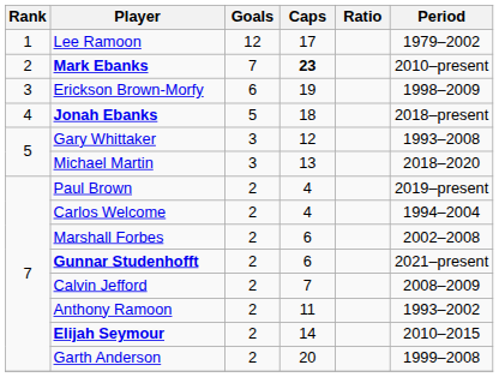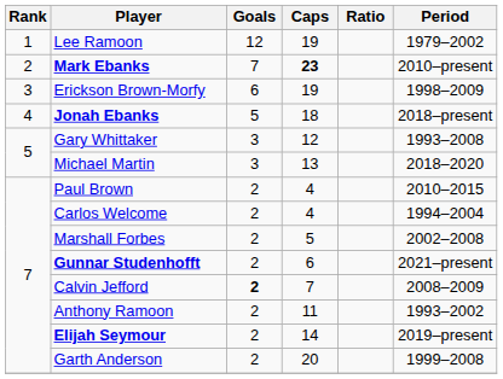Lee Ramoon | Caps: 17 -> 19
Paul Brown | Period: 2019–present -> 2010–2015
Marshall Forbes | Caps: 6 -> 5
Calvin Jefford | Goals: normal -> bold
Elijah Seymour | Period: 2010–2015 -> 2019–present
